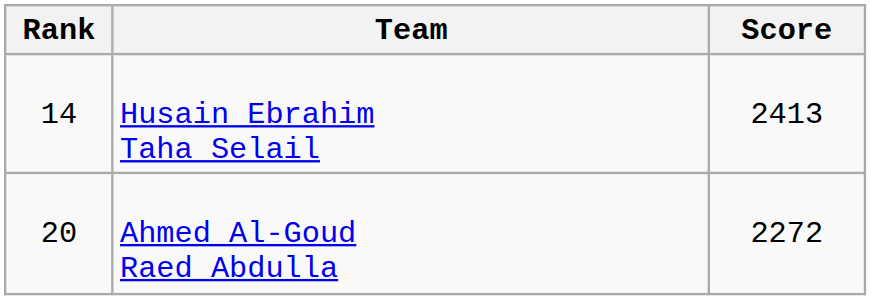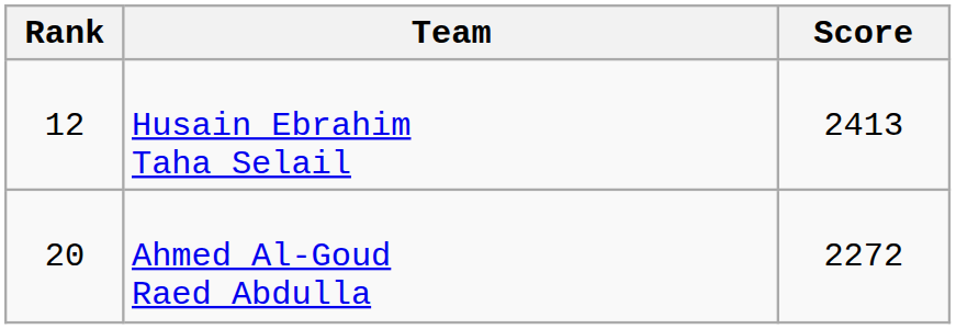Husain Ebrahim Taha Selail | Rank: 14 -> 12
